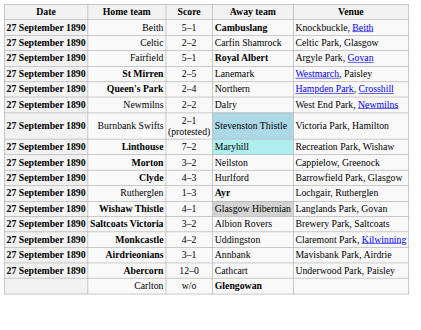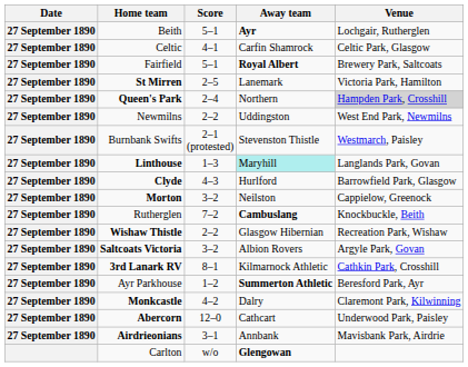Beith | Away team: Cambuslang -> Ayr
Beith | Venue: Knockbuckle, Beith -> Lochgair, Rutherglen
Celtic | Score: 2–2 -> 4–1
Fairfield | Venue: Argyle Park, Govan -> Brewery Park, Saltcoats
St Mirren | Venue: Westmarch, Paisley -> Victoria Park, Hamilton
Queen's Park | Venue: no background -> lightgrey background
Newmilns | Away team: Dalry -> Uddingston
Burnbank Swifts | Away team: lightblue background -> no background
Burnbank Swifts | Venue: Victoria Park, Hamilton -> Westmarch, Paisley
Linthouse | Score: 7–2 -> 1–3
Linthouse | Venue: Recreation Park, Wishaw -> Langlands Park, Govan
rows swapped: Morton <-> Clyde
Rutherglen | Score: 1–3 -> 7–2
Rutherglen | Away team: Ayr -> Cambuslang
Rutherglen | Venue: Lochgair, Rutherglen -> Knockbuckle, Beith
Wishaw Thistle | Score: 4–1 -> 2–2
Wishaw Thistle | Away team: lightgrey background -> no background
Wishaw Thistle | Venue: Langlands Park, Govan -> Recreation Park, Wishaw
Saltcoats Victoria | Venue: Brewery Park, Saltcoats -> Argyle Park, Govan
+ row: 27 September 1890 | 3rd Lanark RV | 8–1 | Kilmarnock Athletic | Cathkin Park, Crosshill
+ row: 27 September 1890 | Ayr Parkhouse | 1–2 | Summerton Athletic | Beresford Park, Ayr
Monkcastle | Away team: Uddingston -> Dalry
rows swapped: Airdrieonians <-> Abercorn
